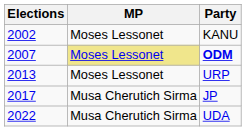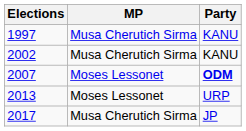+ row: 1997 | Musa Cherutich Sirma | KANU
2002 | MP: Moses Lessonet -> Musa Cherutich Sirma
2007 | MP: khaki background -> no background
- row: 2022 | Musa Cherutich Sirma | UDA
